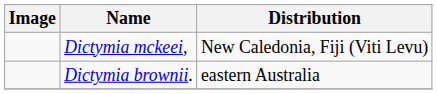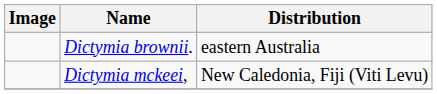rows swapped: Dictymia mckeei, <-> Dictymia brownii.
